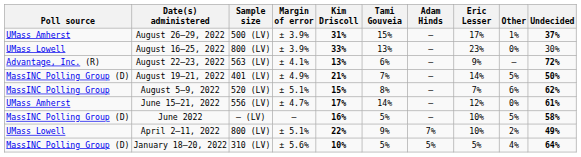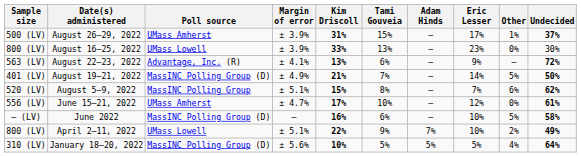columns swapped: Poll source <-> Sample size
June 15–21, 2022 | Tami Gouveia: 14% -> 10%
June 2022 | Tami Gouveia: 5% -> 6%
